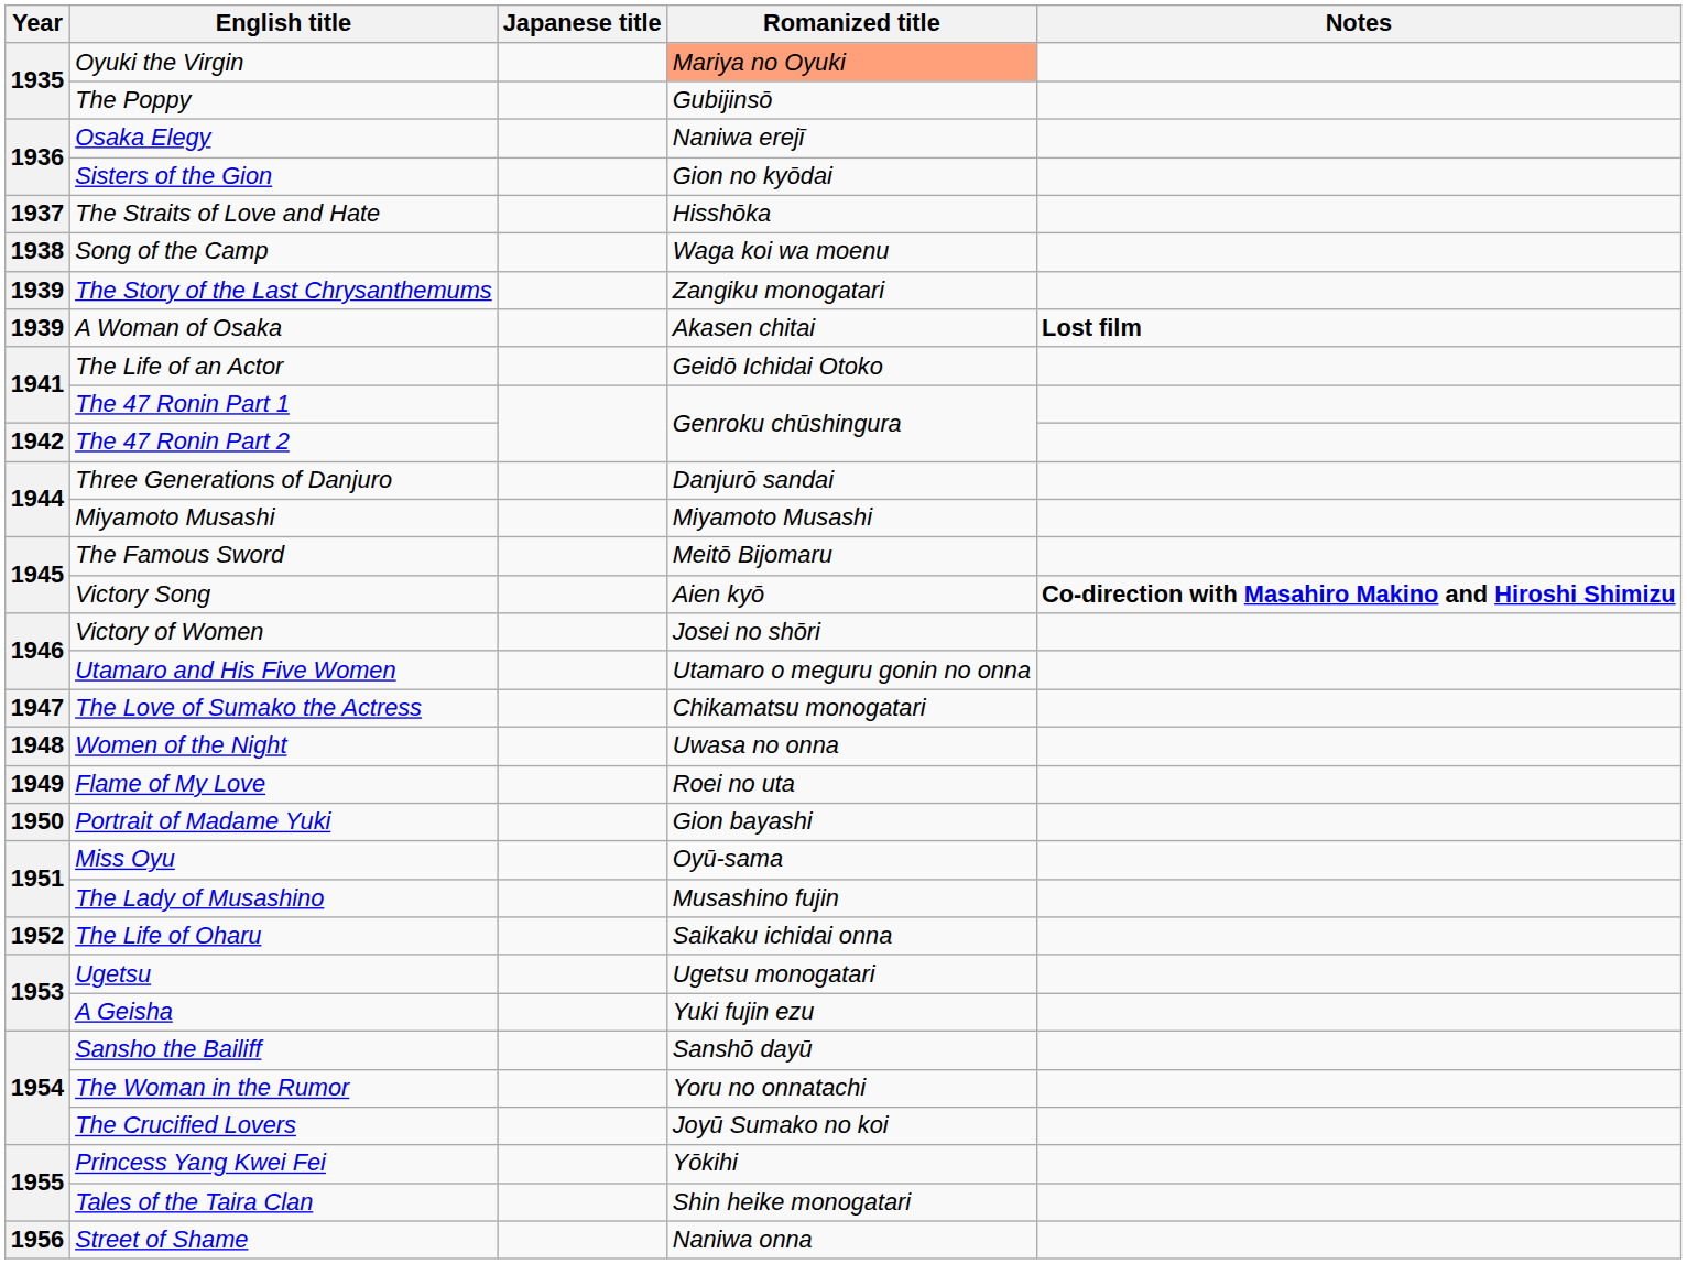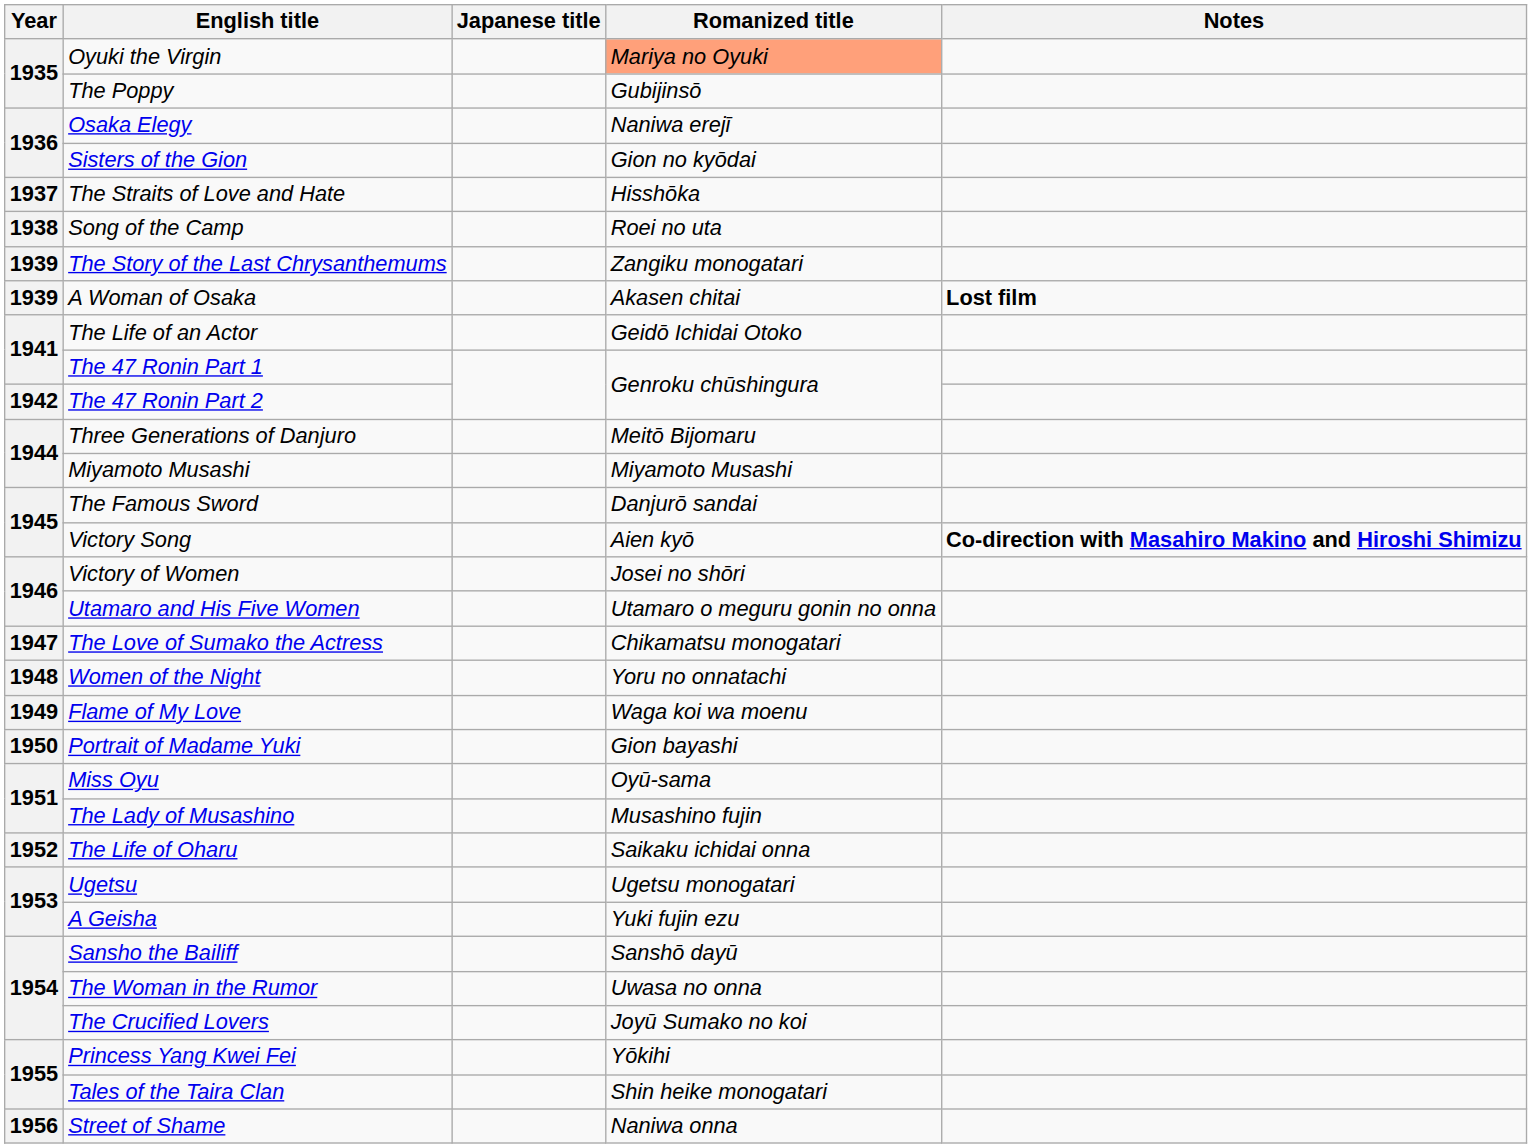Song of the Camp | Romanized title: Waga koi wa moenu -> Roei no uta
Three Generations of Danjuro | Romanized title: Danjurō sandai -> Meitō Bijomaru
The Famous Sword | Romanized title: Meitō Bijomaru -> Danjurō sandai
Women of the Night | Romanized title: Uwasa no onna -> Yoru no onnatachi
Flame of My Love | Romanized title: Roei no uta -> Waga koi wa moenu
The Woman in the Rumor | Romanized title: Yoru no onnatachi -> Uwasa no onna
